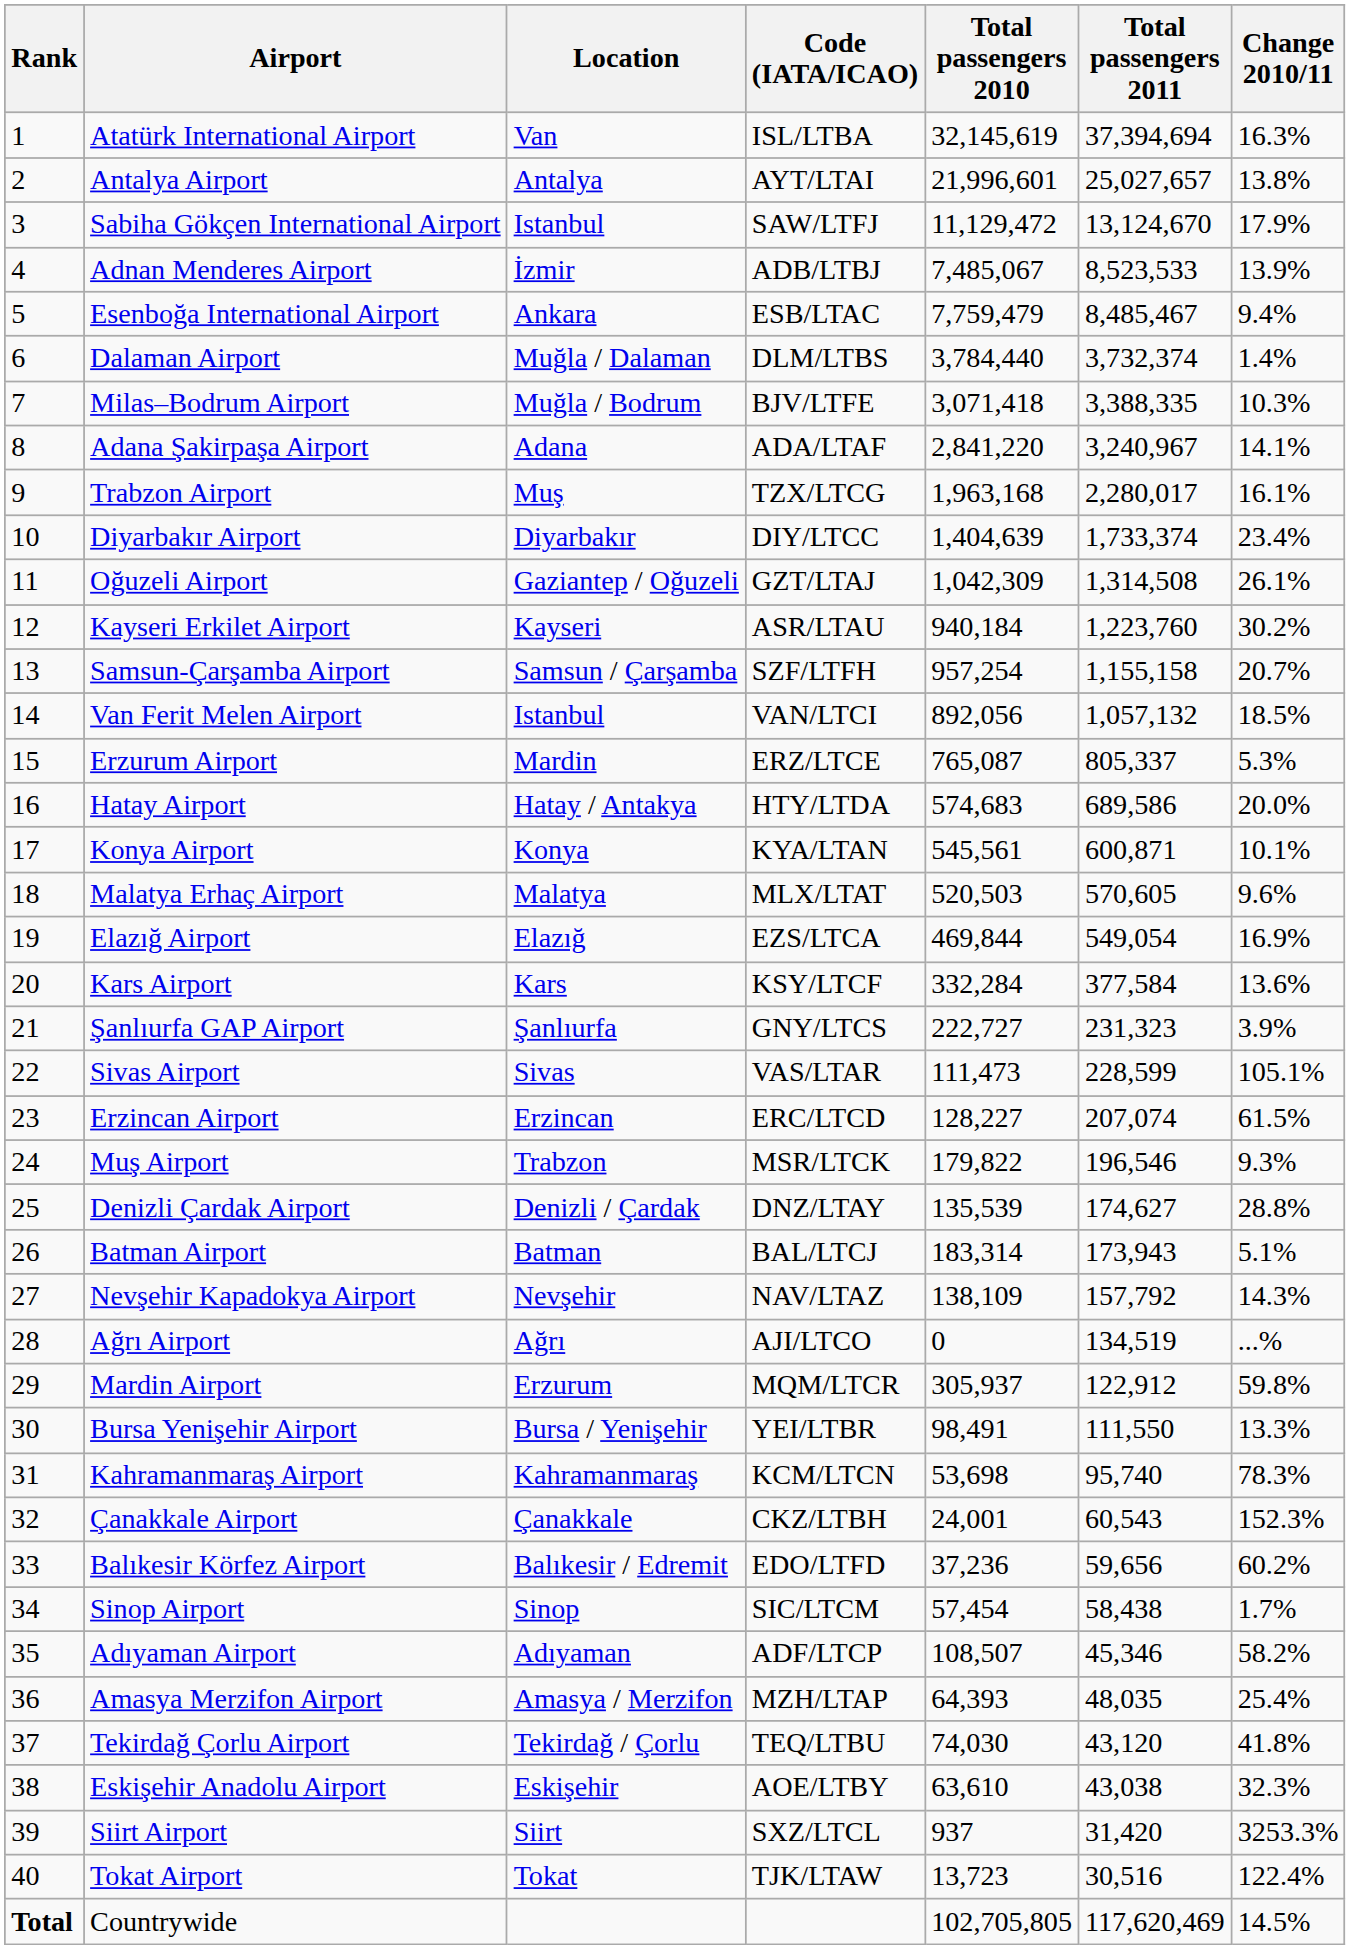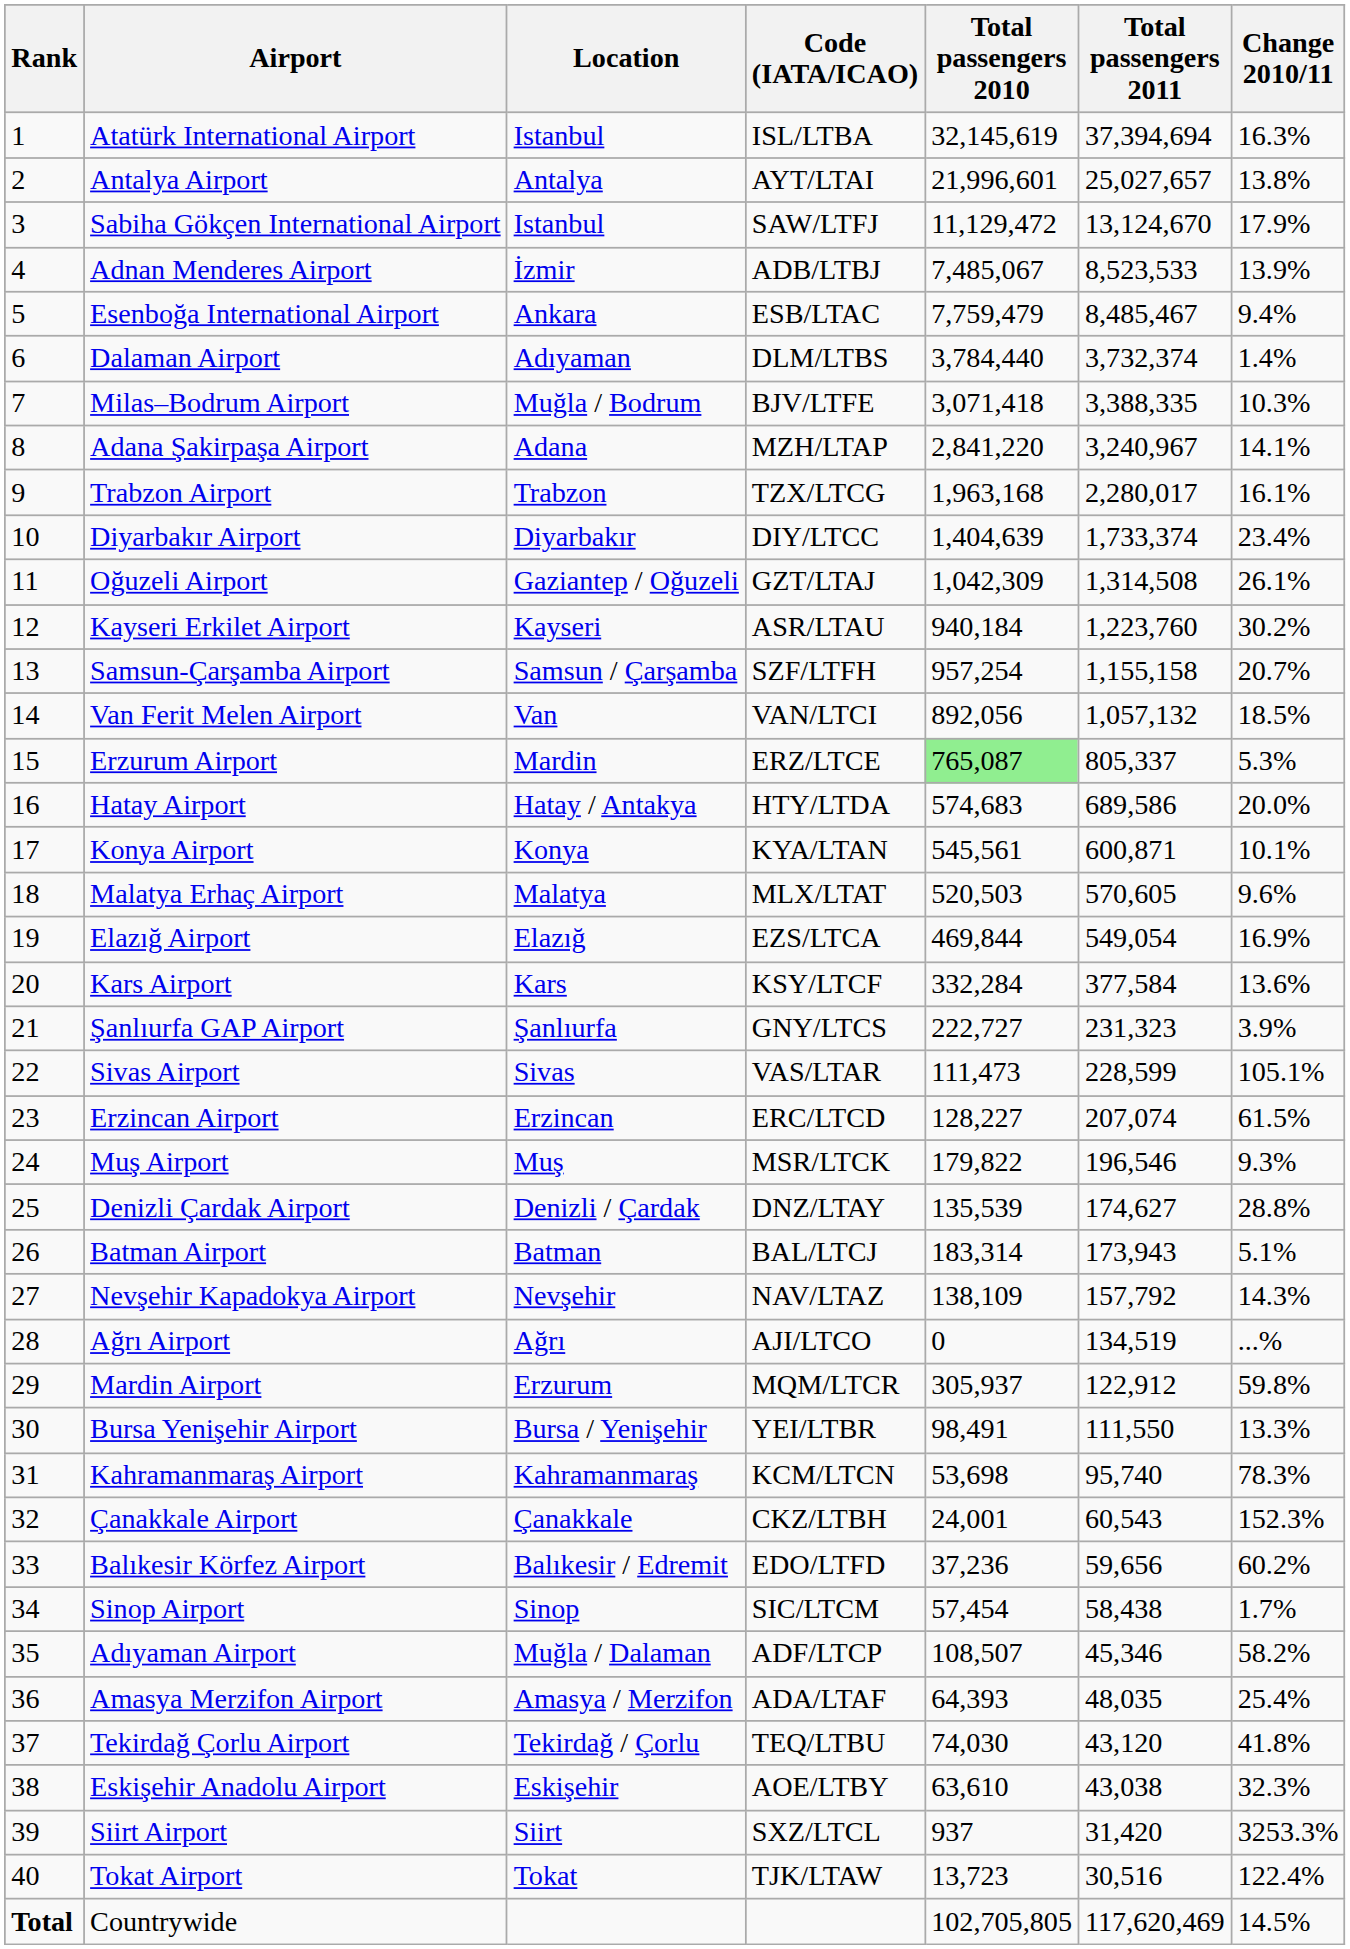Atatürk International Airport | Location: Van -> Istanbul
Dalaman Airport | Location: Muğla / Dalaman -> Adıyaman
Adana Şakirpaşa Airport | Code (IATA/ICAO): ADA/LTAF -> MZH/LTAP
Trabzon Airport | Location: Muş -> Trabzon
Van Ferit Melen Airport | Location: Istanbul -> Van
Erzurum Airport | Total passengers 2010: no background -> lightgreen background
Muş Airport | Location: Trabzon -> Muş
Adıyaman Airport | Location: Adıyaman -> Muğla / Dalaman
Amasya Merzifon Airport | Code (IATA/ICAO): MZH/LTAP -> ADA/LTAF
